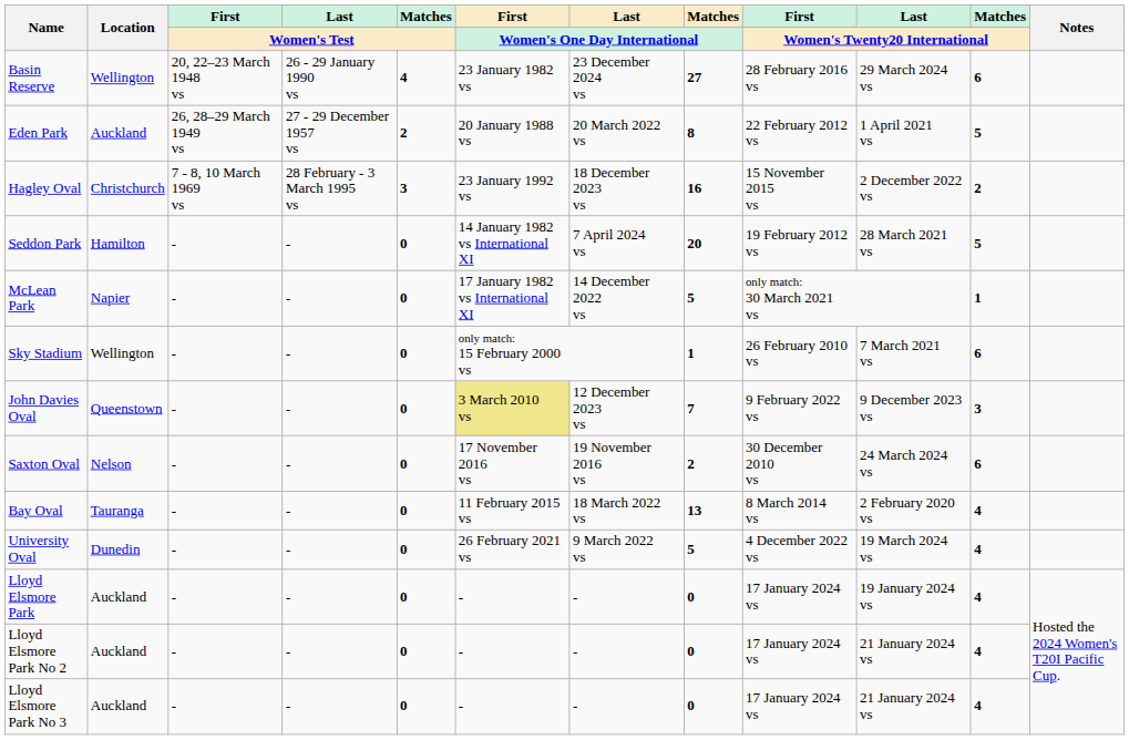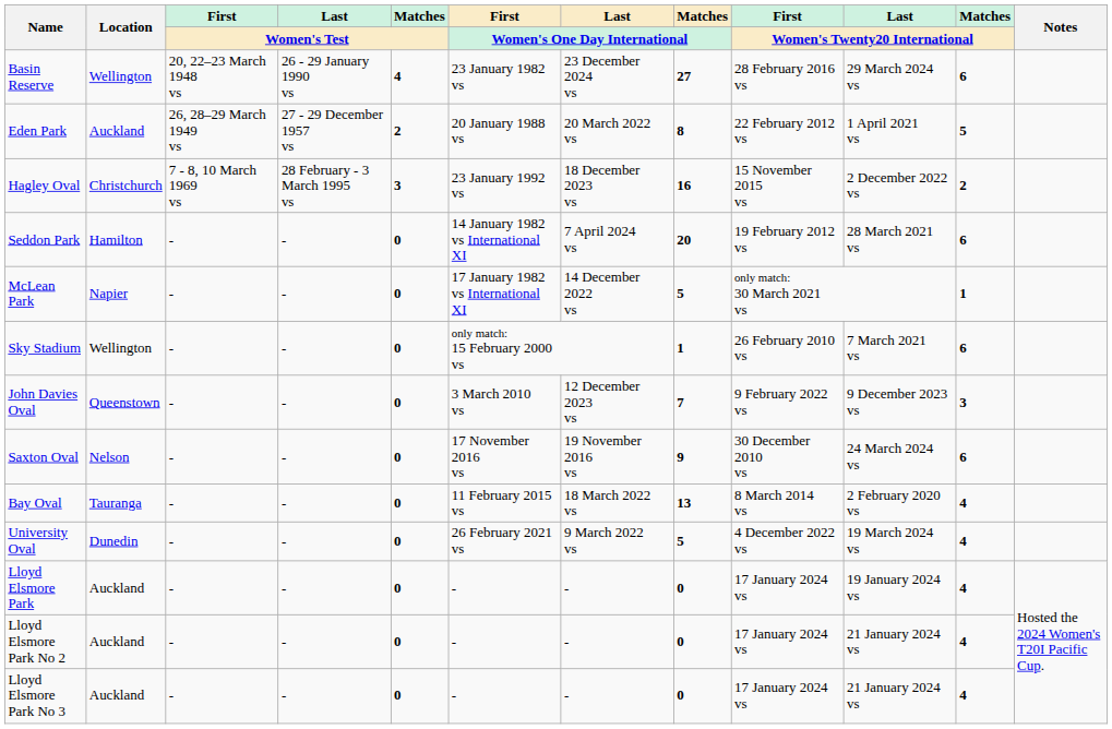Seddon Park | Matches / Women's Twenty20 International: 5 -> 6
John Davies Oval | First / Women's One Day International: khaki background -> no background
Saxton Oval | Matches / Women's One Day International: 2 -> 9
